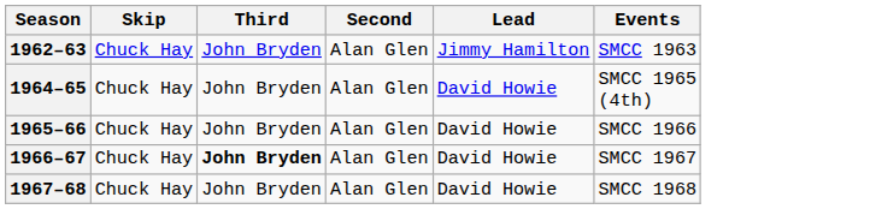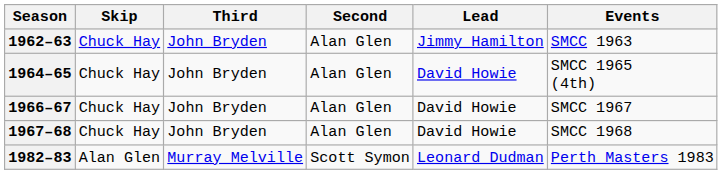- row: 1965–66 | Chuck Hay | John Bryden | Alan Glen | David Howie | SMCC 1966
1966–67 | Third: bold -> normal
+ row: 1982–83 | Alan Glen | Murray Melville | Scott Symon | Leonard Dudman | Perth Masters 1983
